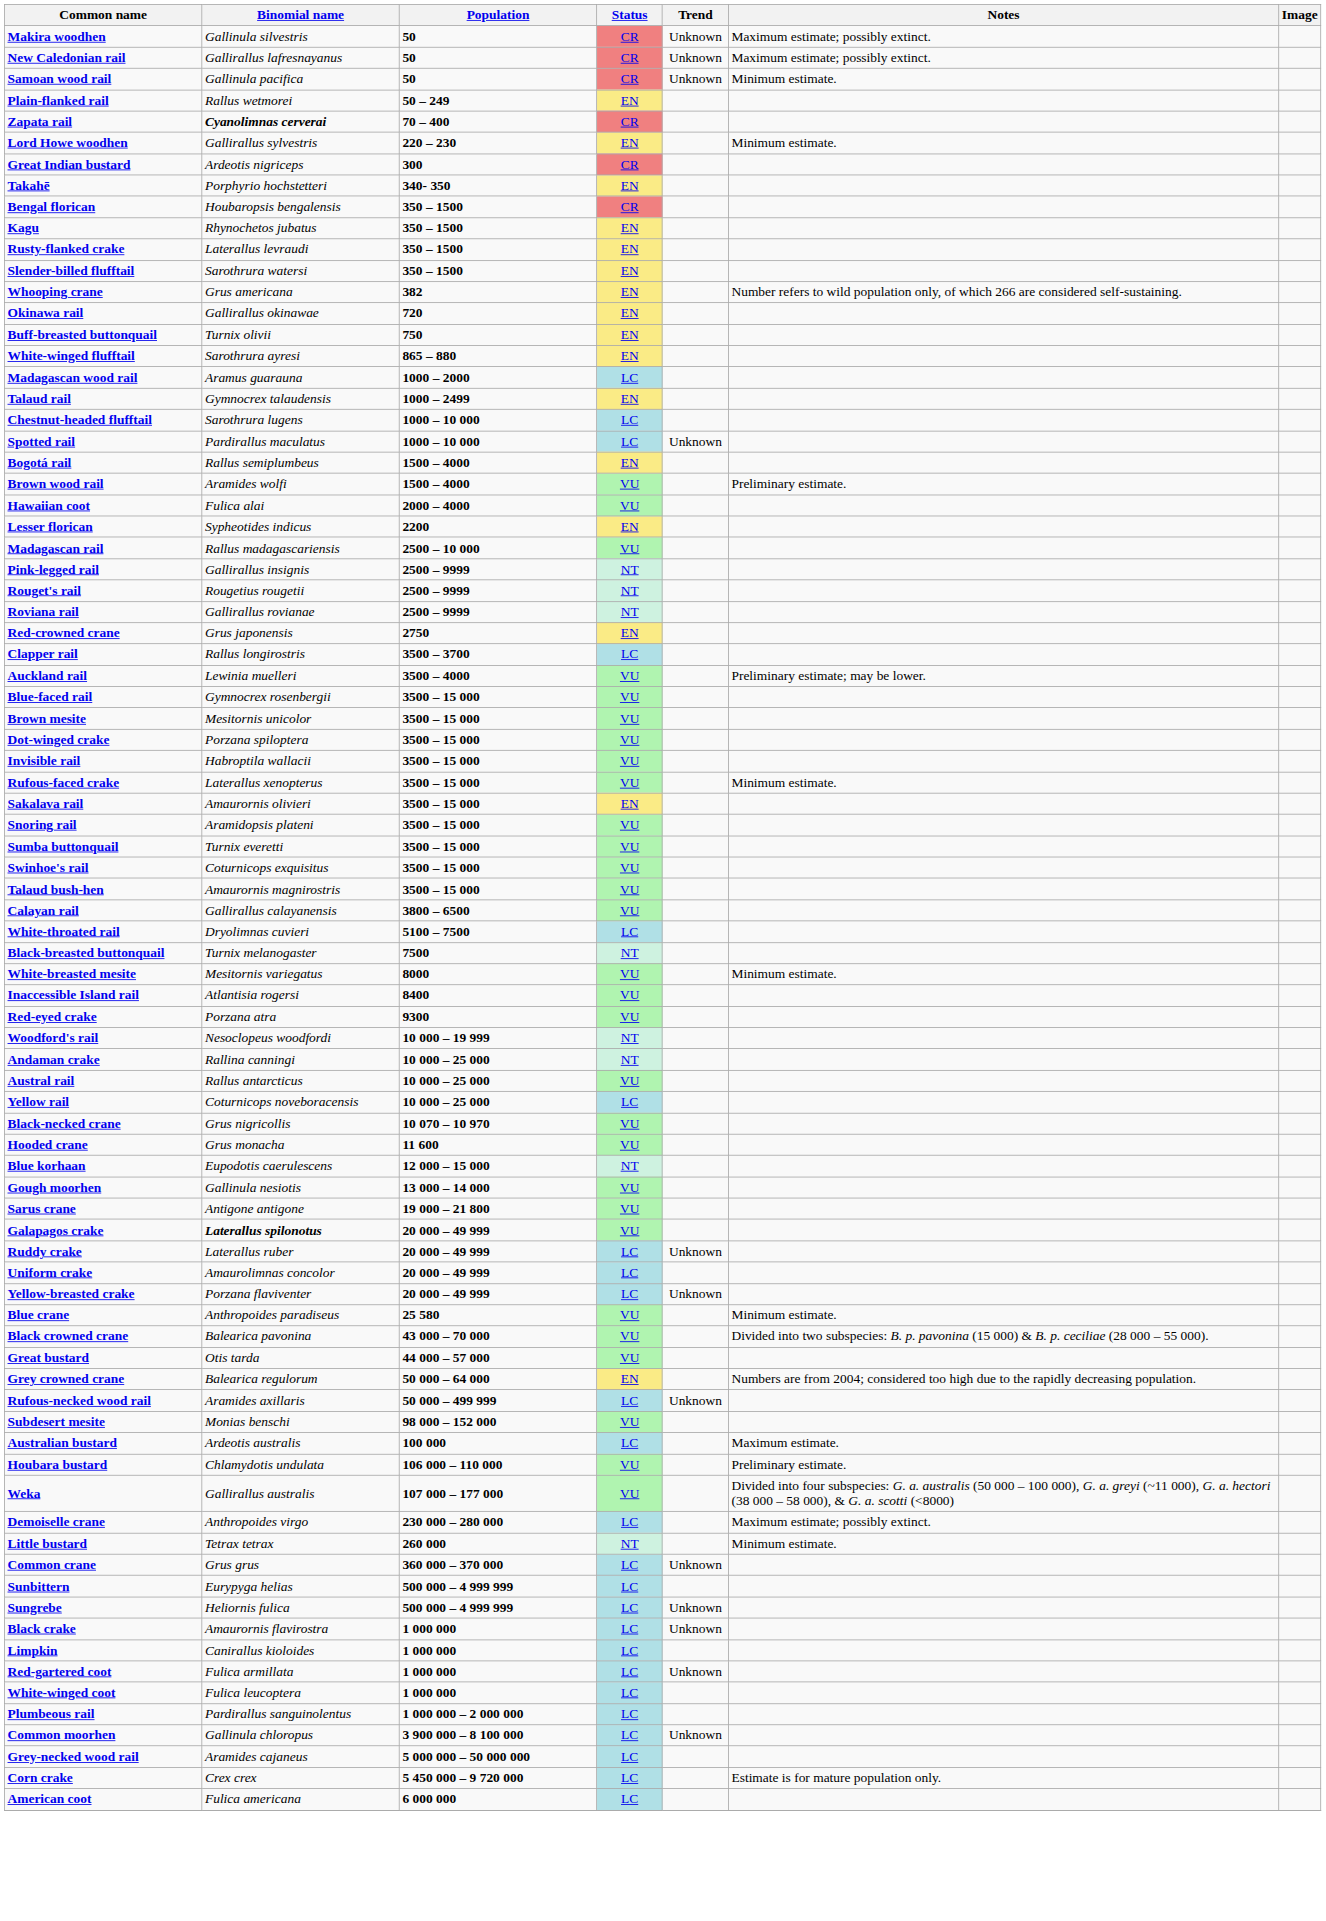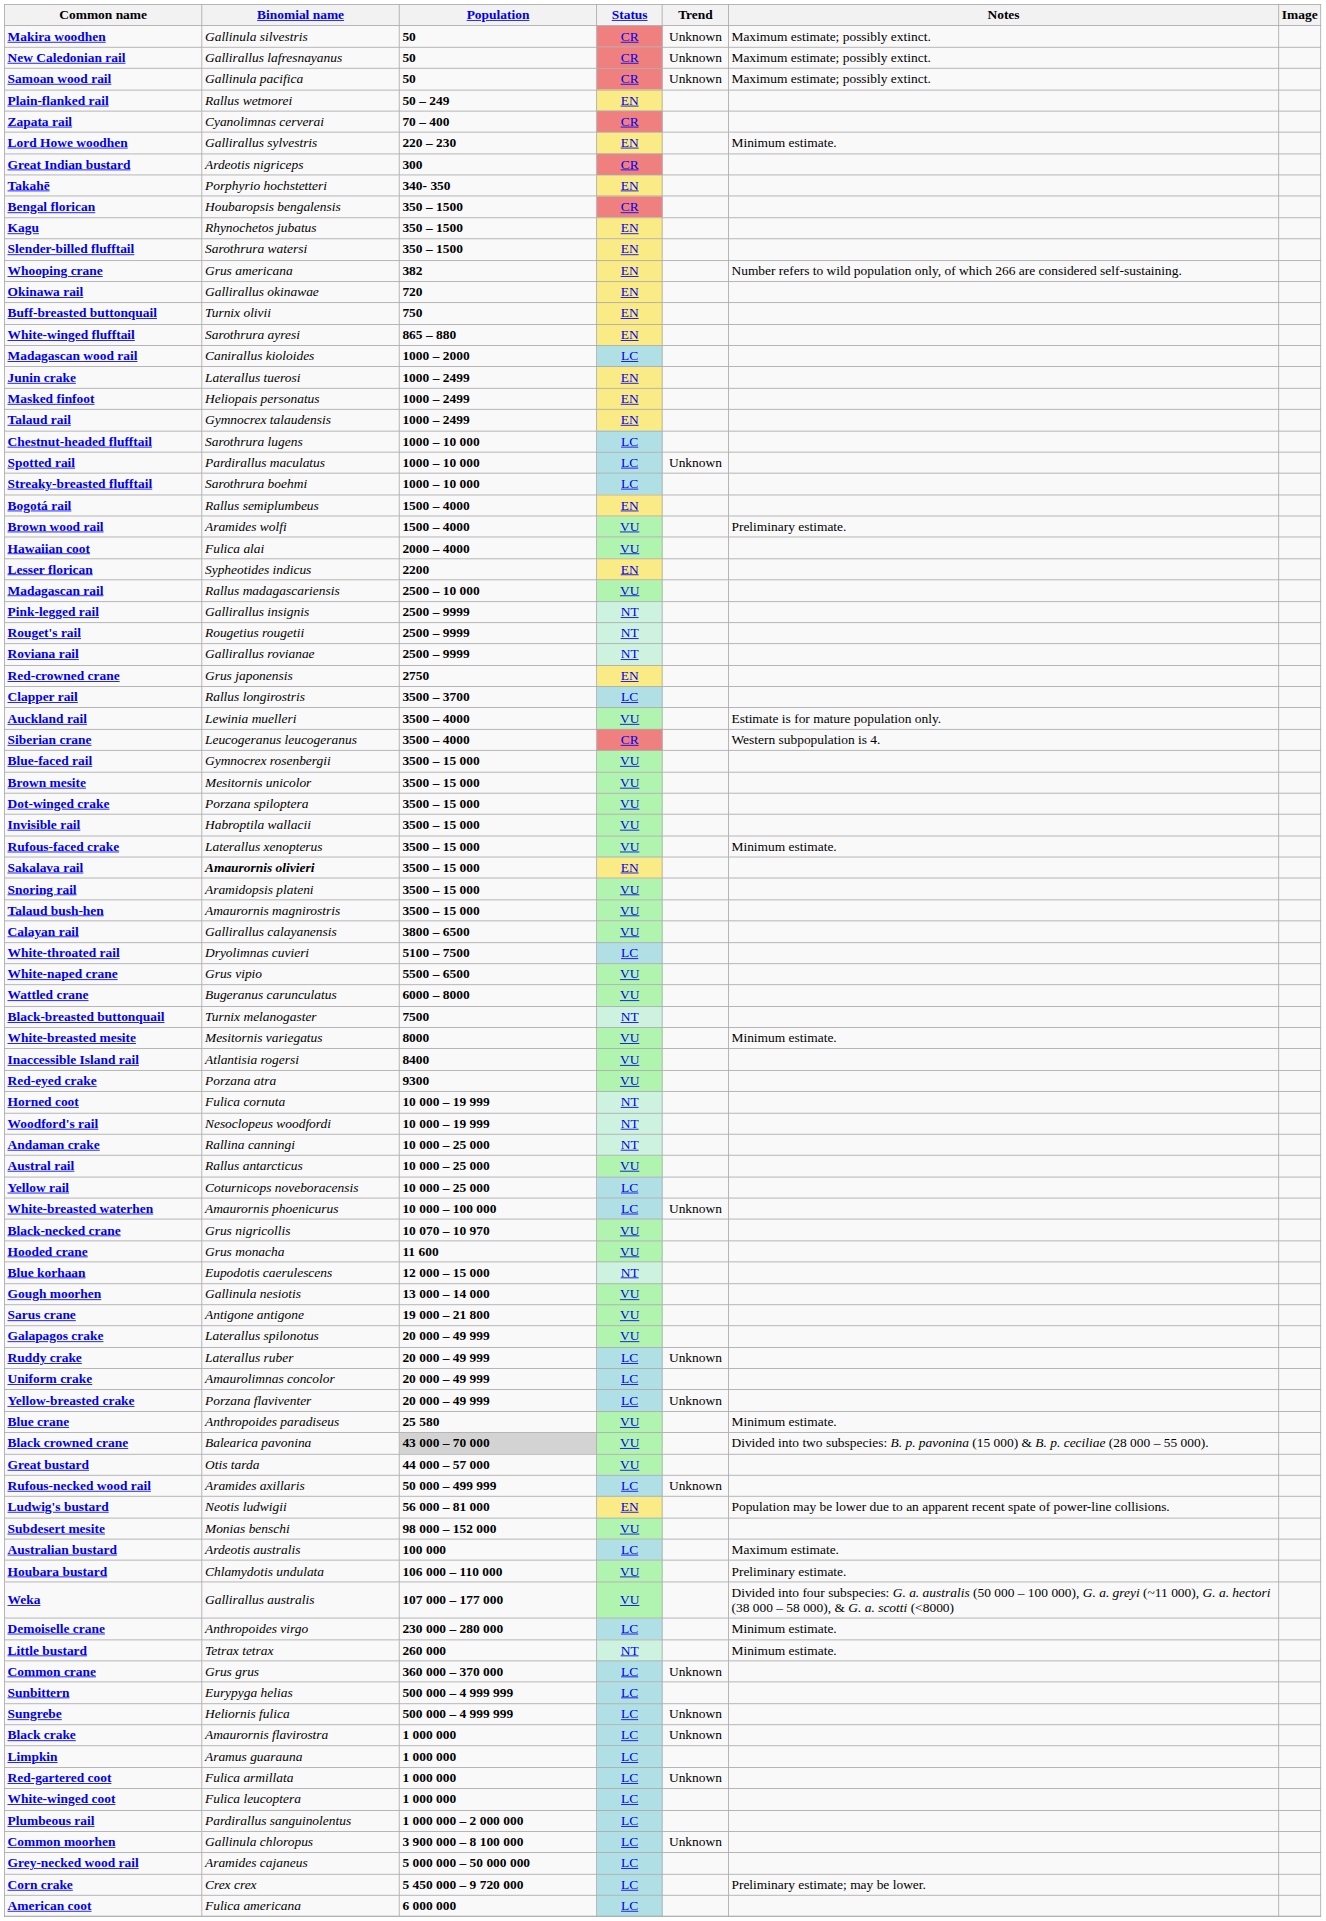Samoan wood rail | Notes: Minimum estimate. -> Maximum estimate; possibly extinct.
Zapata rail | Binomial name: bold -> normal
- row: Rusty-flanked crake | Laterallus levraudi | 350 – 1500 | EN
Madagascan wood rail | Binomial name: Aramus guarauna -> Canirallus kioloides
+ row: Junin crake | Laterallus tuerosi | 1000 – 2499 | EN
+ row: Masked finfoot | Heliopais personatus | 1000 – 2499 | EN
+ row: Streaky-breasted flufftail | Sarothrura boehmi | 1000 – 10 000 | LC
Auckland rail | Notes: Preliminary estimate; may be lower. -> Estimate is for mature population only.
+ row: Siberian crane | Leucogeranus leucogeranus | 3500 – 4000 | CR | Western subpopulation is 4.
Sakalava rail | Binomial name: normal -> bold
- row: Sumba buttonquail | Turnix everetti | 3500 – 15 000 | VU
- row: Swinhoe's rail | Coturnicops exquisitus | 3500 – 15 000 | VU
+ row: White-naped crane | Grus vipio | 5500 – 6500 | VU
+ row: Wattled crane | Bugeranus carunculatus | 6000 – 8000 | VU
+ row: Horned coot | Fulica cornuta | 10 000 – 19 999 | NT
+ row: White-breasted waterhen | Amaurornis phoenicurus | 10 000 – 100 000 | LC | Unknown
Galapagos crake | Binomial name: bold -> normal
Black crowned crane | Population: no background -> lightgrey background
- row: Grey crowned crane | Balearica regulorum | 50 000 – 64 000 | EN | Numbers are from 2004; considered too high due to the rapidly decreasing population.
+ row: Ludwig's bustard | Neotis ludwigii | 56 000 – 81 000 | EN | Population may be lower due to an apparent recent spate of power-line collisions.
Demoiselle crane | Notes: Maximum estimate; possibly extinct. -> Minimum estimate.
Limpkin | Binomial name: Canirallus kioloides -> Aramus guarauna
Corn crake | Notes: Estimate is for mature population only. -> Preliminary estimate; may be lower.
